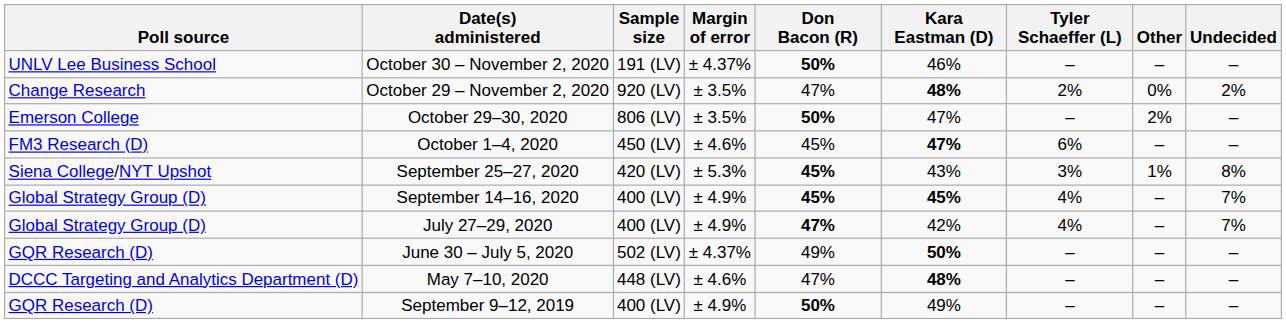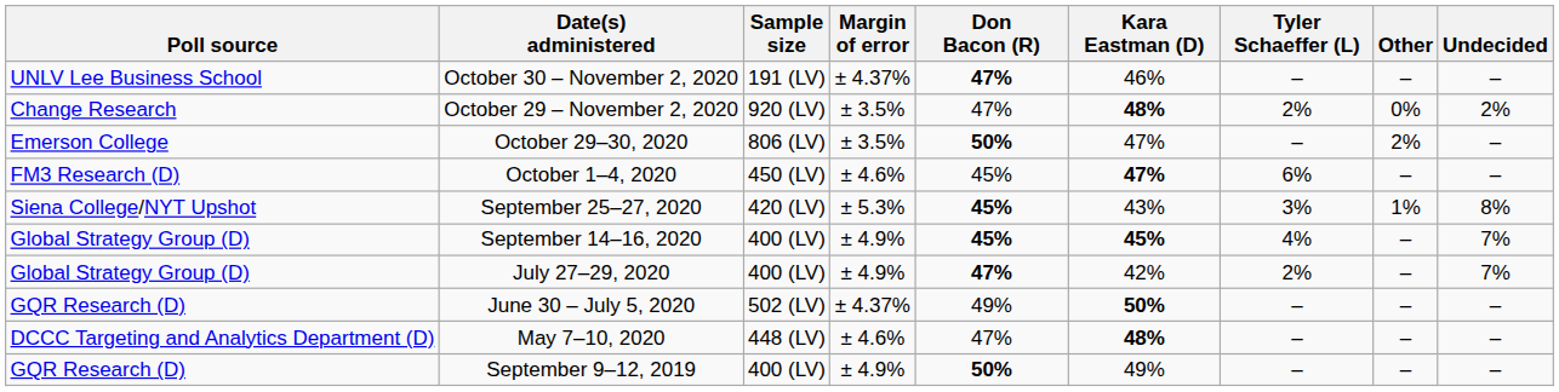October 30 – November 2, 2020 | Don Bacon (R): 50% -> 47%
July 27–29, 2020 | Tyler Schaeffer (L): 4% -> 2%
